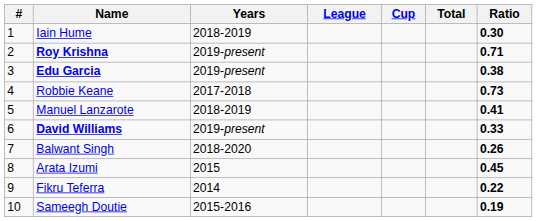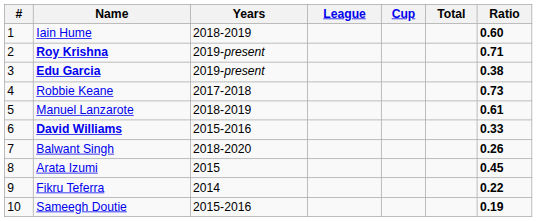Iain Hume | Ratio: 0.30 -> 0.60
Manuel Lanzarote | Ratio: 0.41 -> 0.61
David Williams | Years: 2019-present -> 2015-2016
